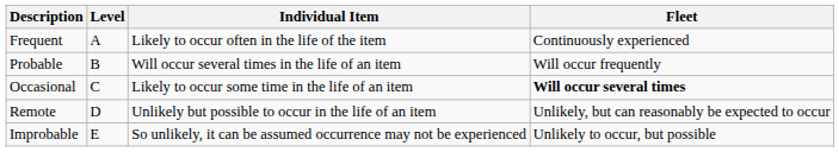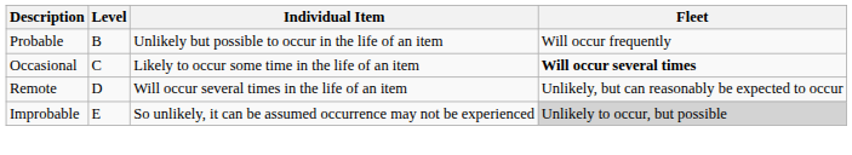- row: Frequent | A | Likely to occur often in the life of the item | Continuously experienced
Probable | Individual Item: Will occur several times in the life of an item -> Unlikely but possible to occur in the life of an item
Remote | Individual Item: Unlikely but possible to occur in the life of an item -> Will occur several times in the life of an item
Improbable | Fleet: no background -> lightgrey background
